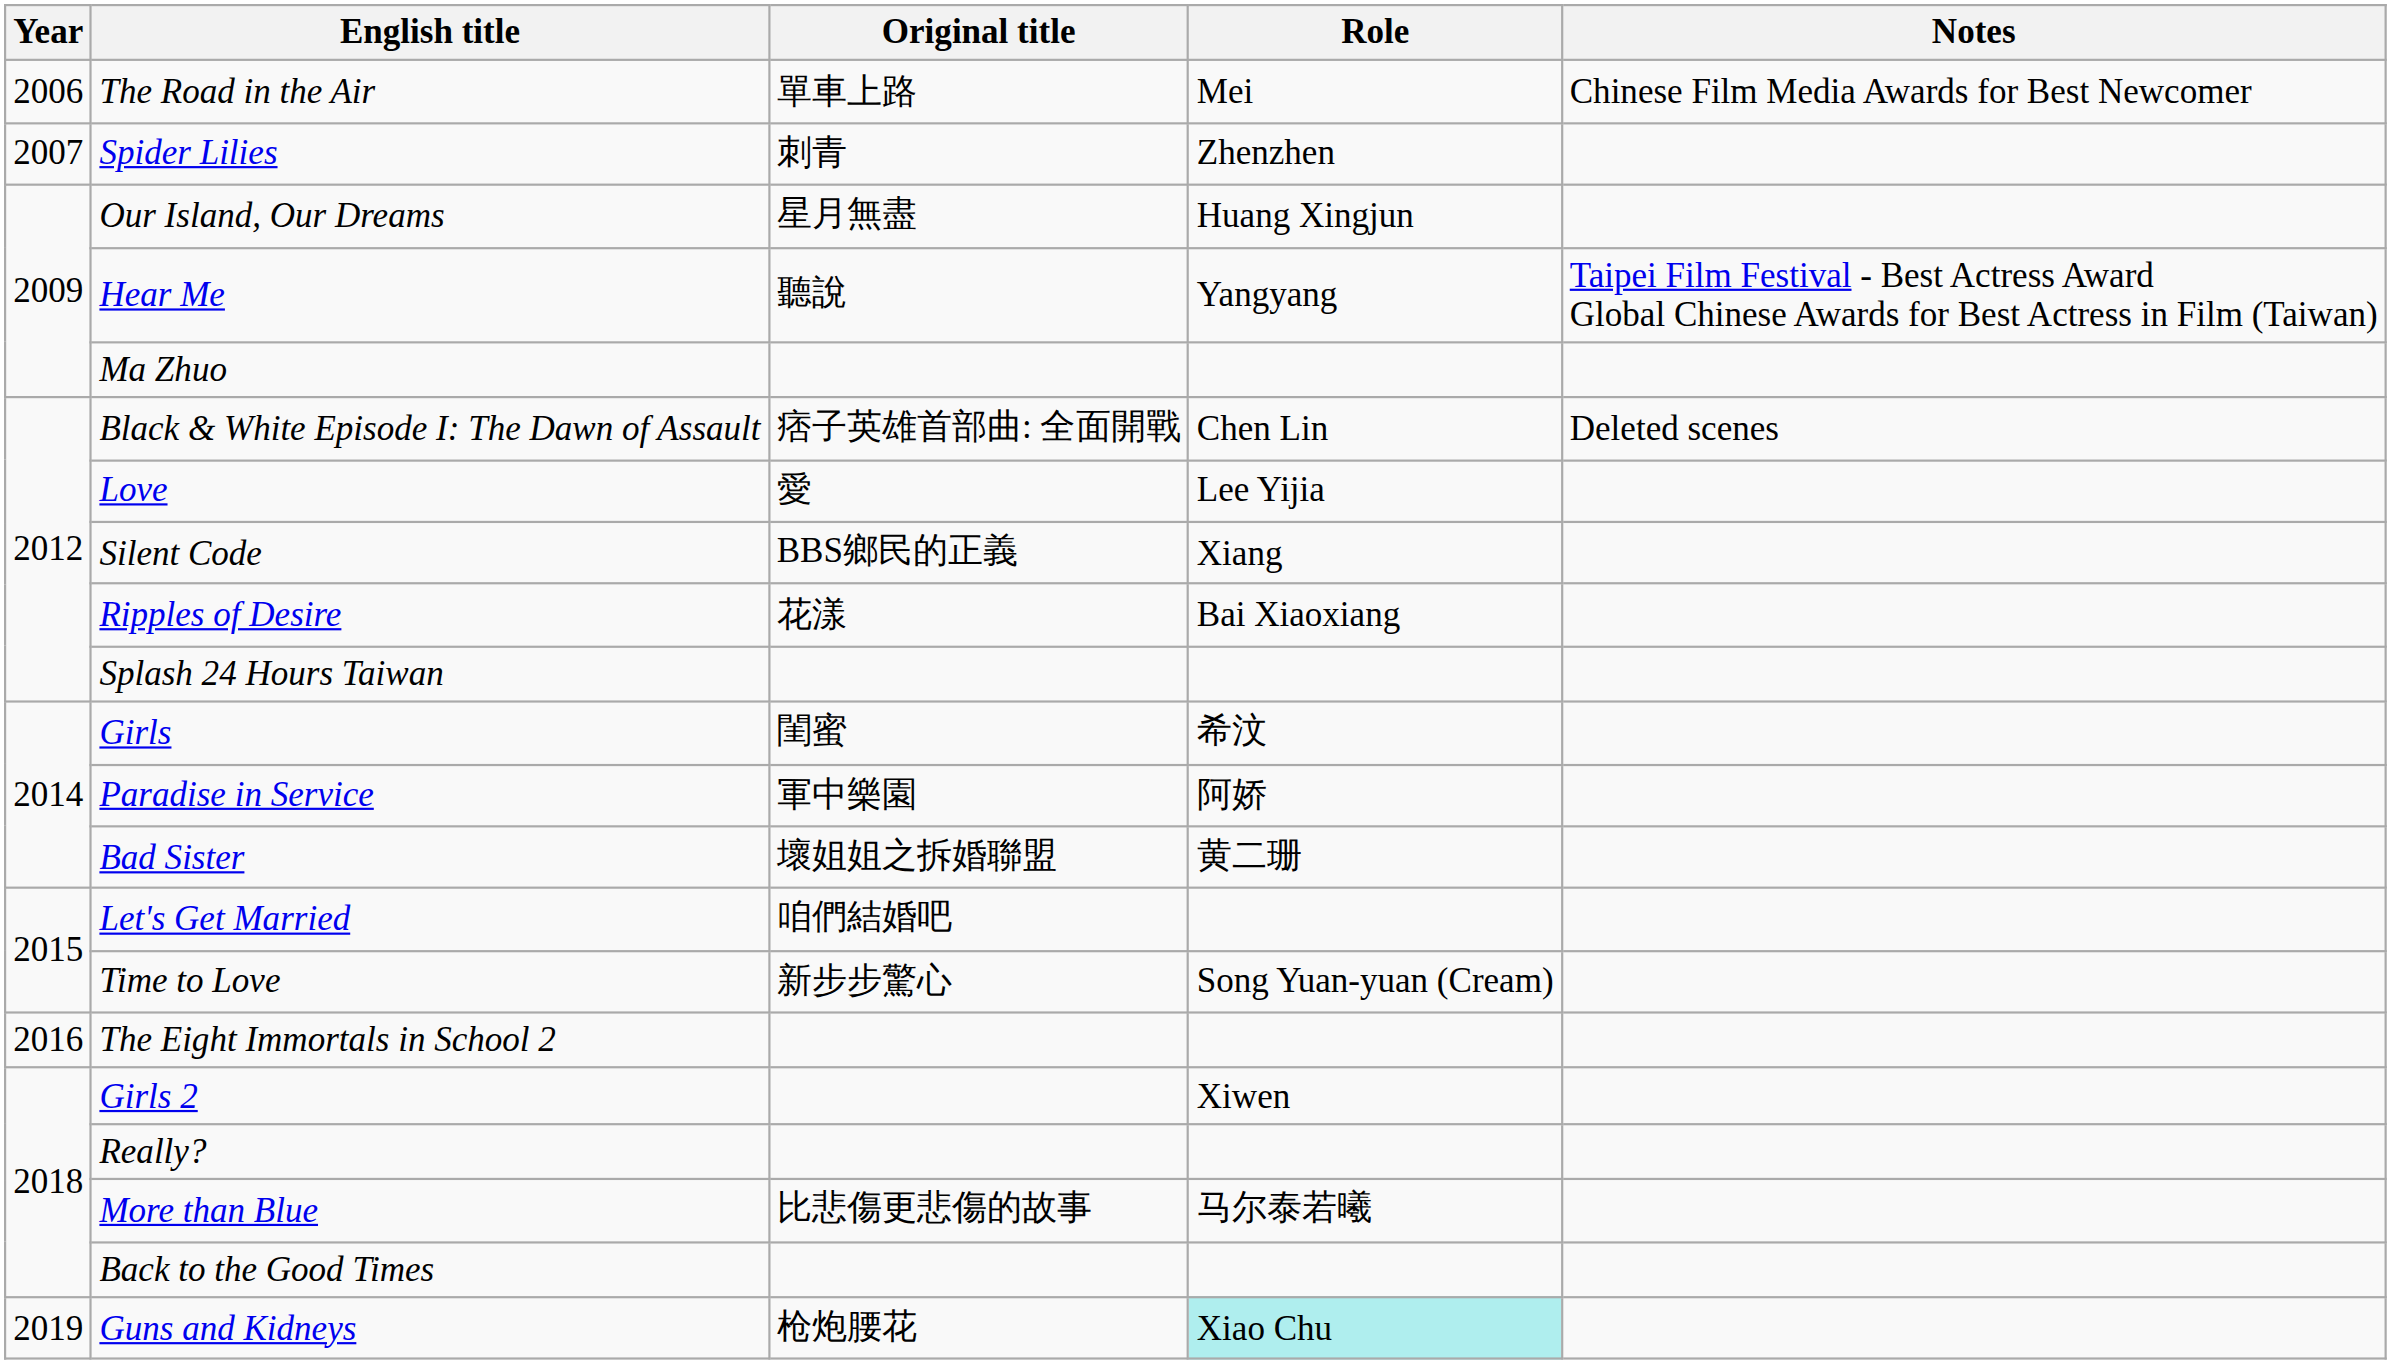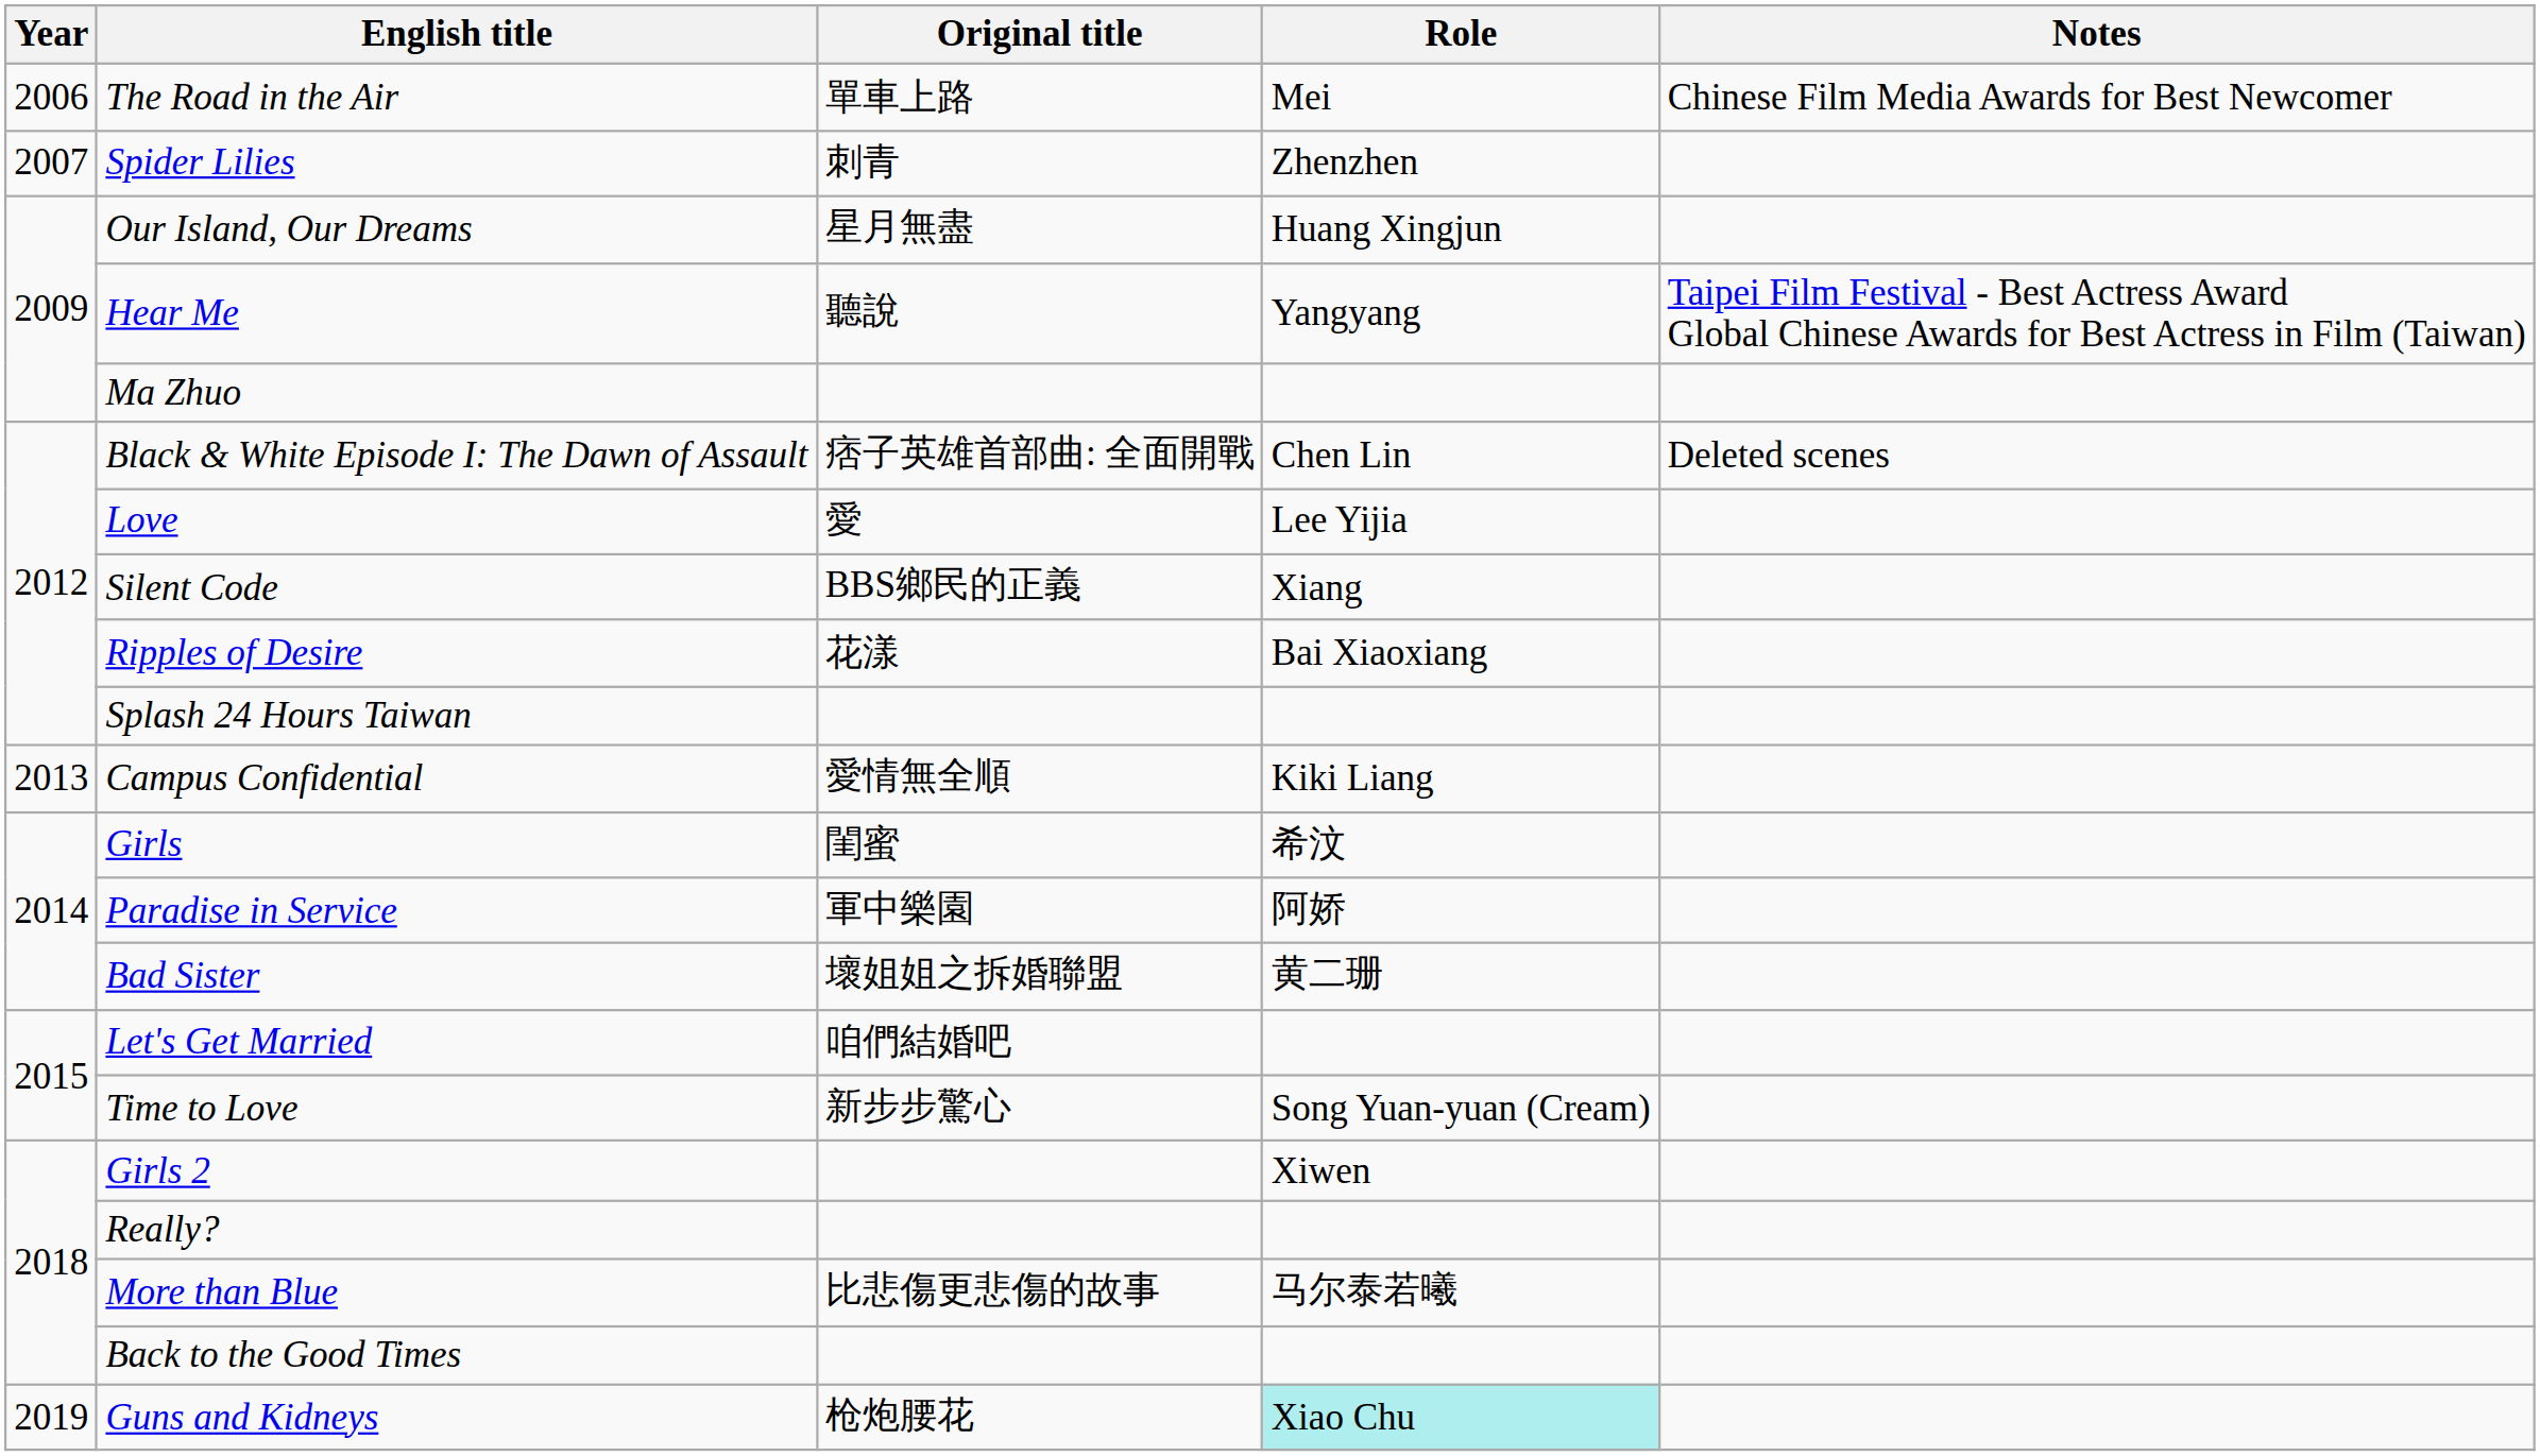+ row: 2013 | Campus Confidential | 愛情無全順 | Kiki Liang
- row: 2016 | The Eight Immortals in School 2
